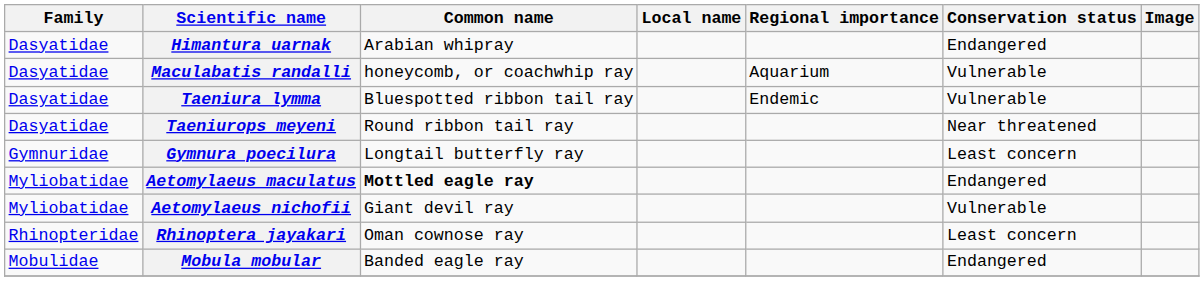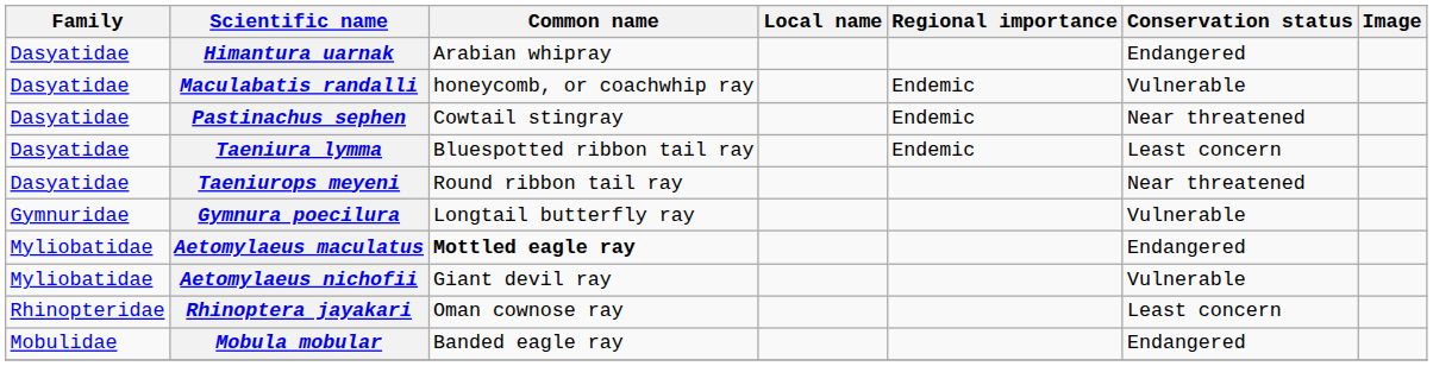Maculabatis randalli | Regional importance: Aquarium -> Endemic
+ row: Dasyatidae | Pastinachus sephen | Cowtail stingray | Endemic | Near threatened
Taeniura lymma | Conservation status: Vulnerable -> Least concern
Gymnura poecilura | Conservation status: Least concern -> Vulnerable
